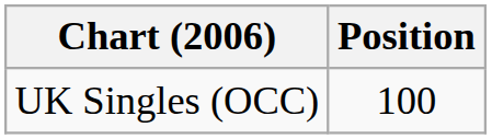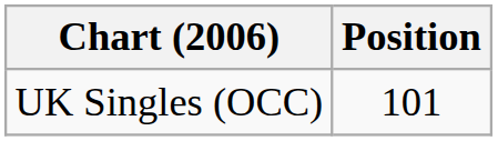UK Singles (OCC) | Position: 100 -> 101
